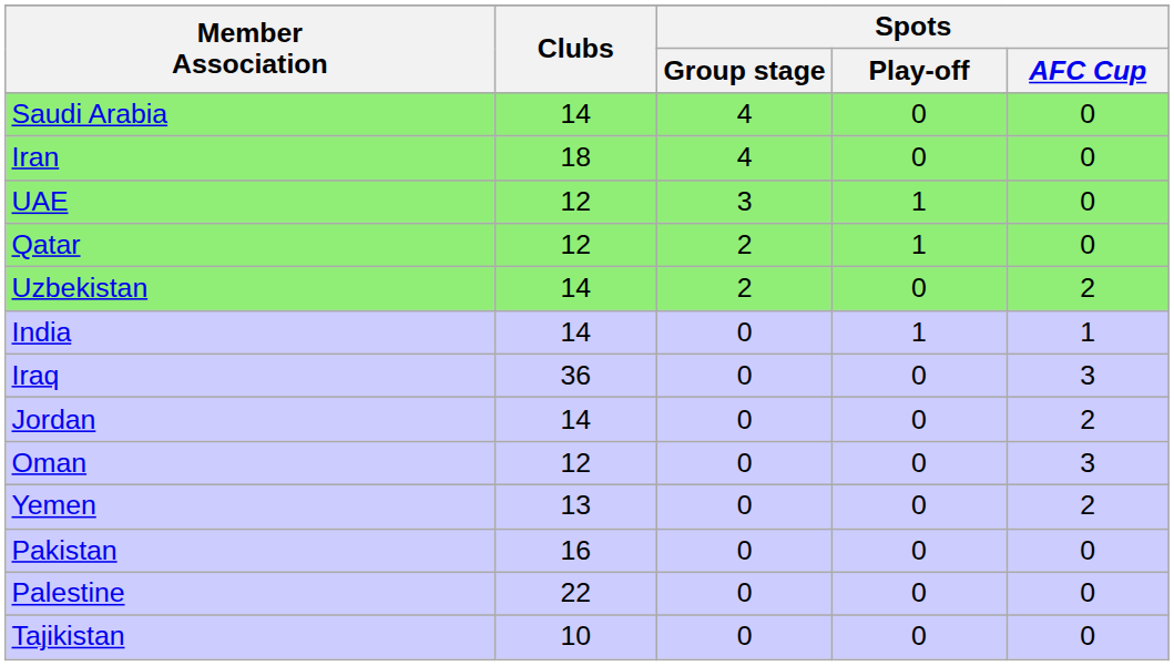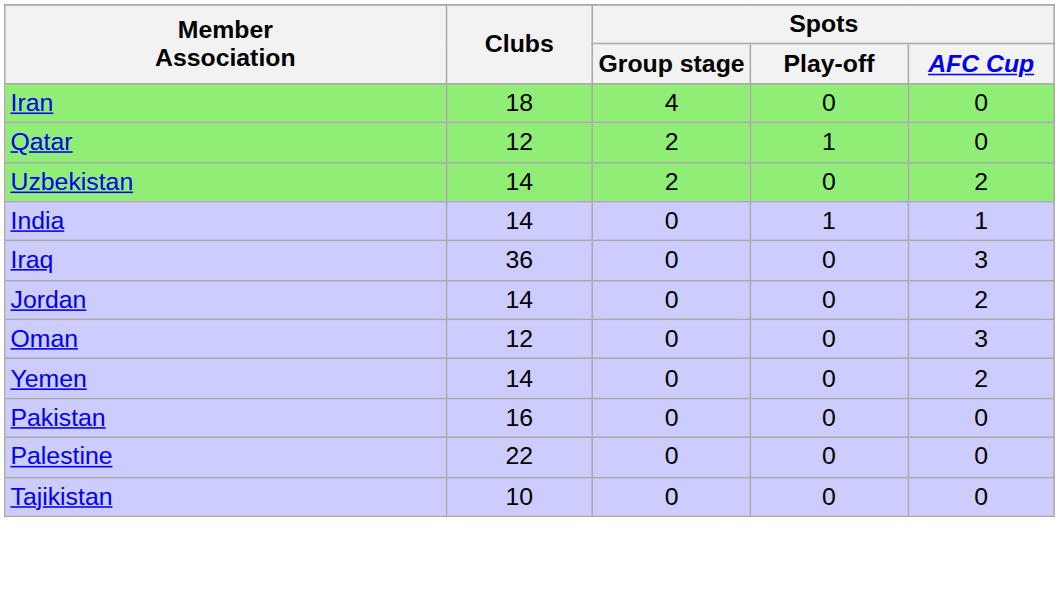- row: Saudi Arabia | 14 | 4 | 0 | 0
- row: UAE | 12 | 3 | 1 | 0
Yemen | Clubs: 13 -> 14
